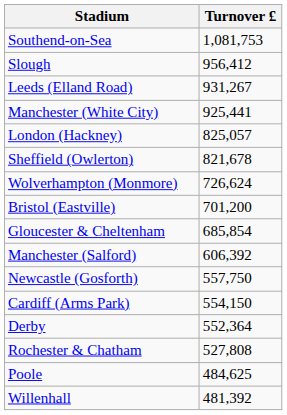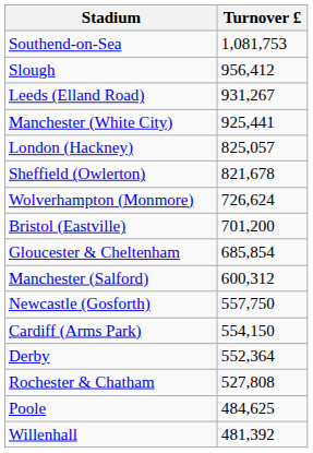Manchester (Salford) | Turnover £: 606,392 -> 600,312
